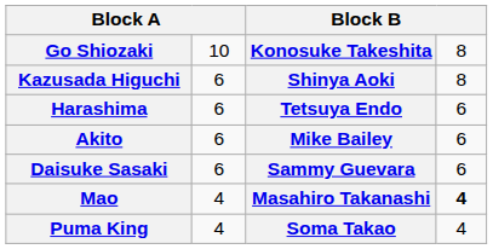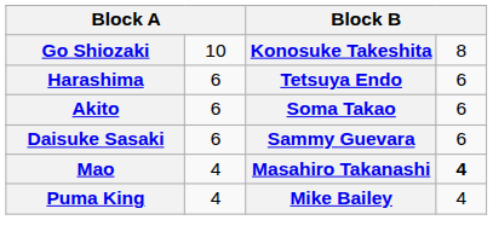- row: Kazusada Higuchi | 6 | Shinya Aoki | 8
Akito | column 3: Mike Bailey -> Soma Takao
Puma King | column 3: Soma Takao -> Mike Bailey
